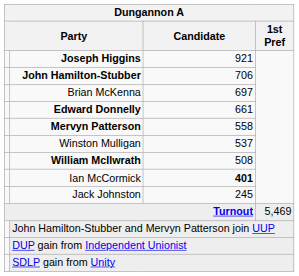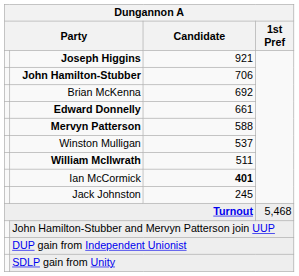Brian McKenna | Candidate: 697 -> 692
Mervyn Patterson | Candidate: 558 -> 588
William McIlwrath | Candidate: 508 -> 511
Turnout | 1st Pref: 5,469 -> 5,468
